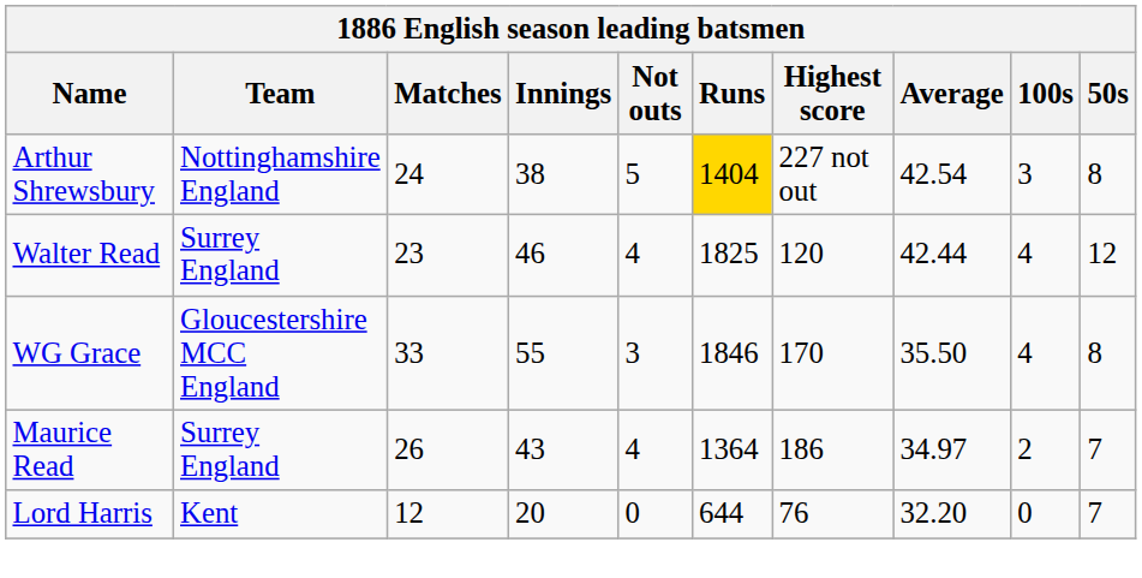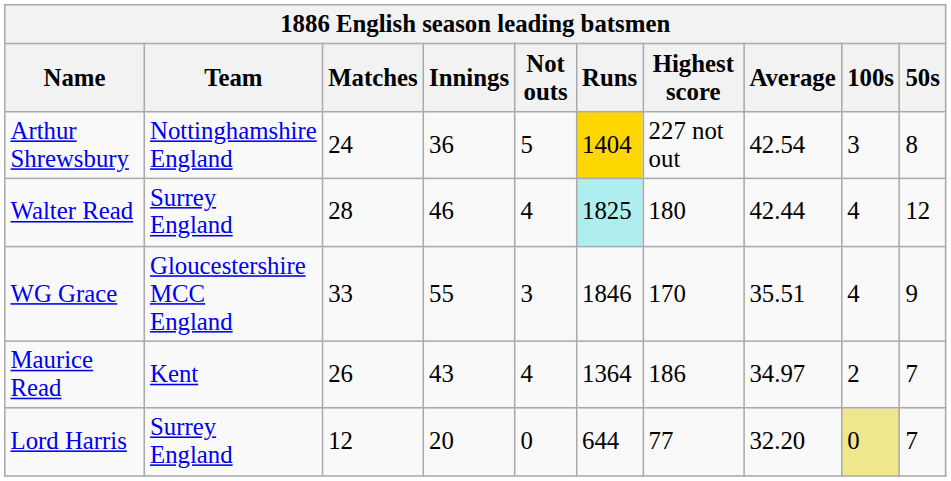Arthur Shrewsbury | Innings: 38 -> 36
Walter Read | Matches: 23 -> 28
Walter Read | Runs: no background -> paleturquoise background
Walter Read | Highest score: 120 -> 180
WG Grace | Average: 35.50 -> 35.51
WG Grace | 50s: 8 -> 9
Maurice Read | Team: Surrey England -> Kent
Lord Harris | Team: Kent -> Surrey England
Lord Harris | Highest score: 76 -> 77
Lord Harris | 100s: no background -> khaki background
